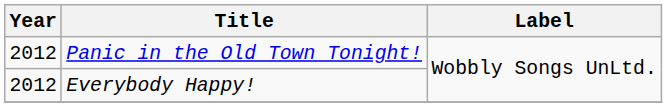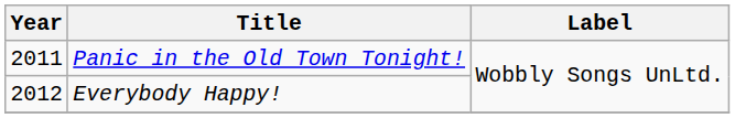Panic in the Old Town Tonight! | Year: 2012 -> 2011
